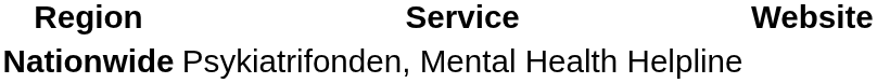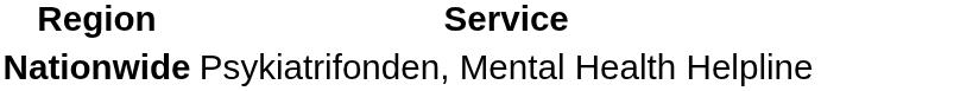- column: Website
